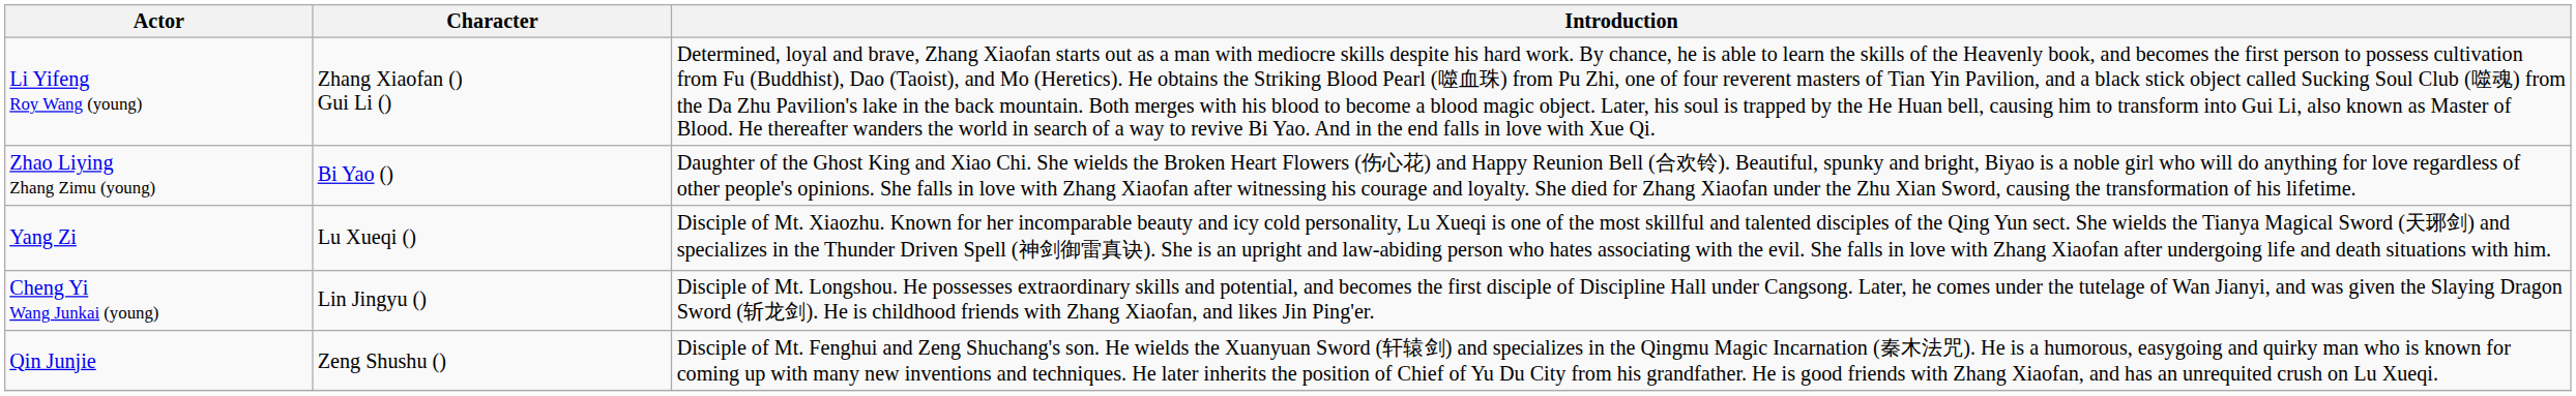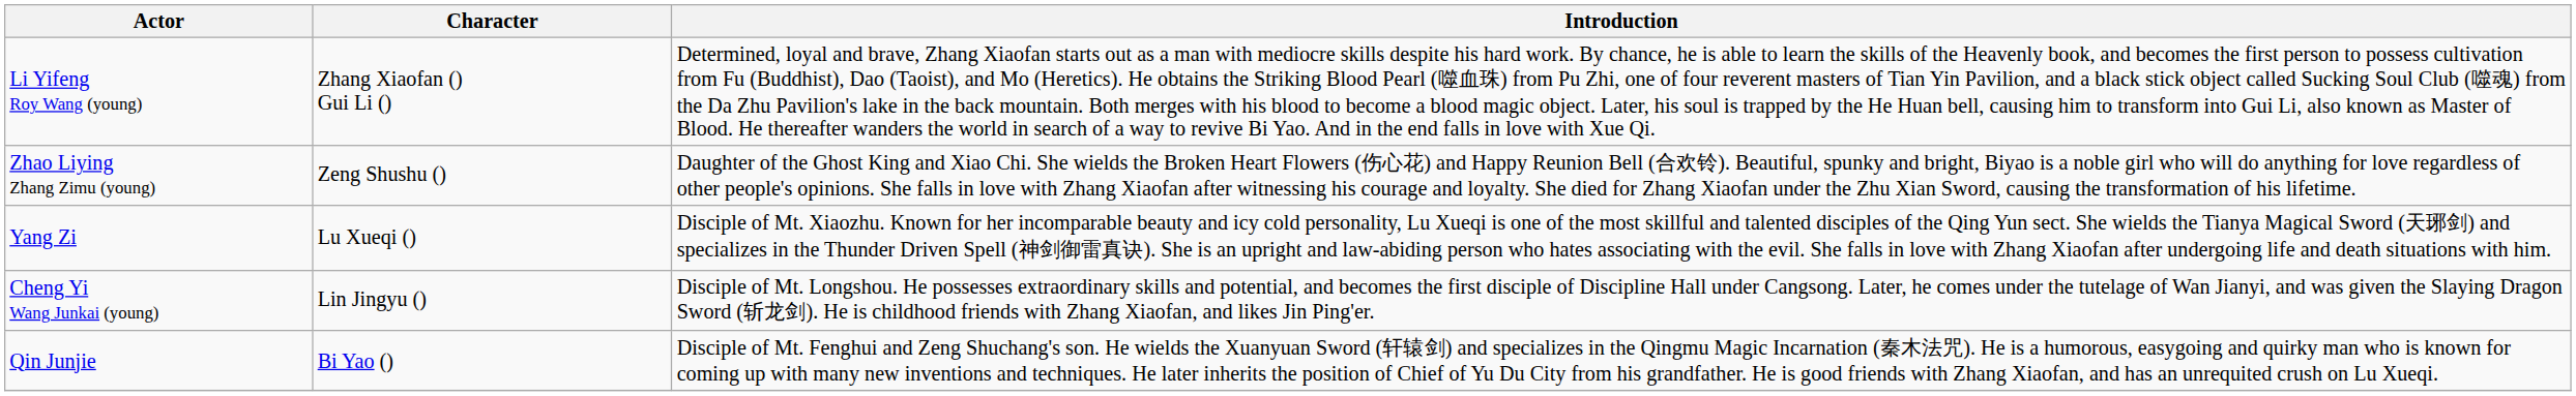Zhao Liying Zhang Zimu (young) | Character: Bi Yao () -> Zeng Shushu ()
Qin Junjie | Character: Zeng Shushu () -> Bi Yao ()
